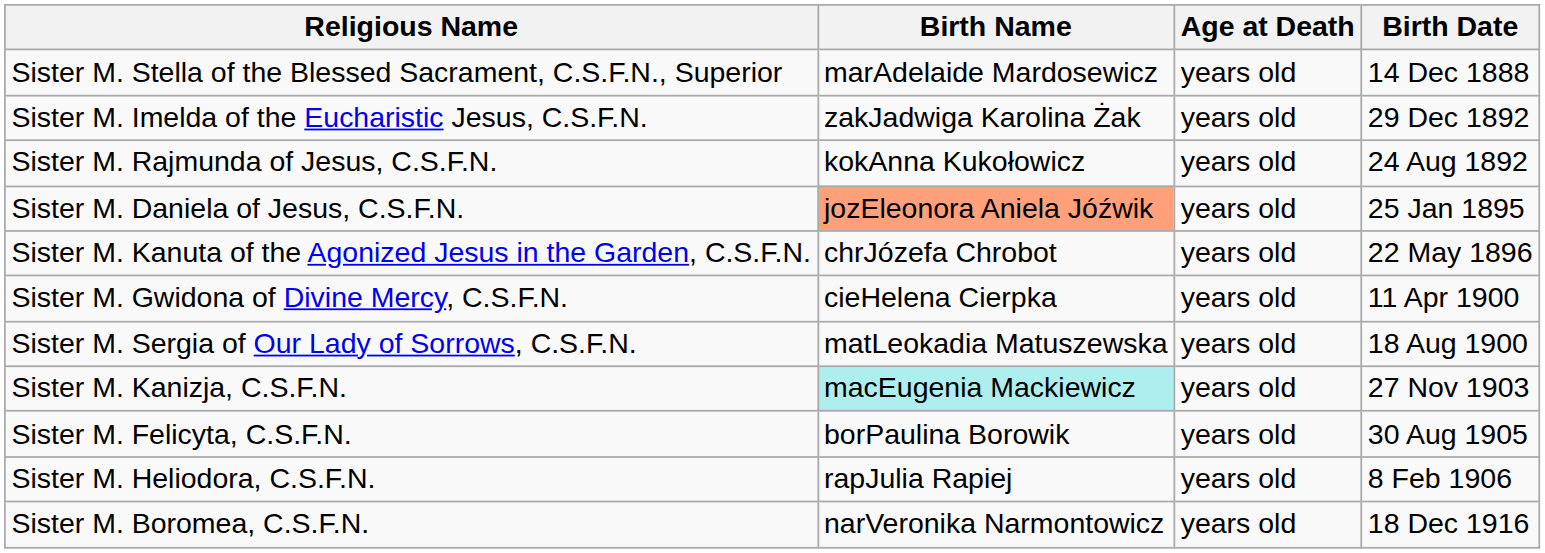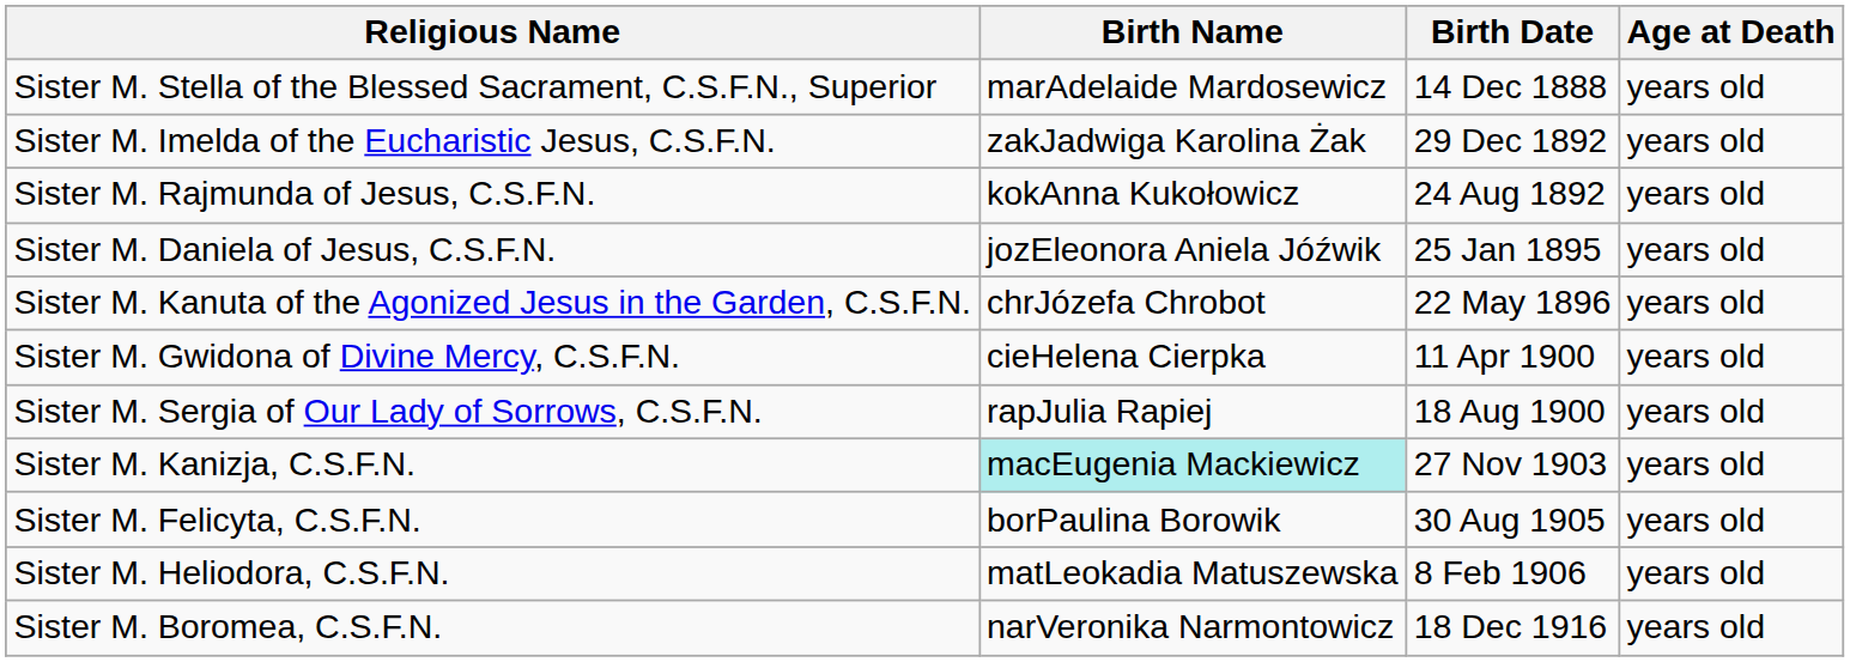columns swapped: Birth Date <-> Age at Death
Sister M. Daniela of Jesus, C.S.F.N. | Birth Name: lightsalmon background -> no background
Sister M. Sergia of Our Lady of Sorrows, C.S.F.N. | Birth Name: matLeokadia Matuszewska -> rapJulia Rapiej
Sister M. Heliodora, C.S.F.N. | Birth Name: rapJulia Rapiej -> matLeokadia Matuszewska
